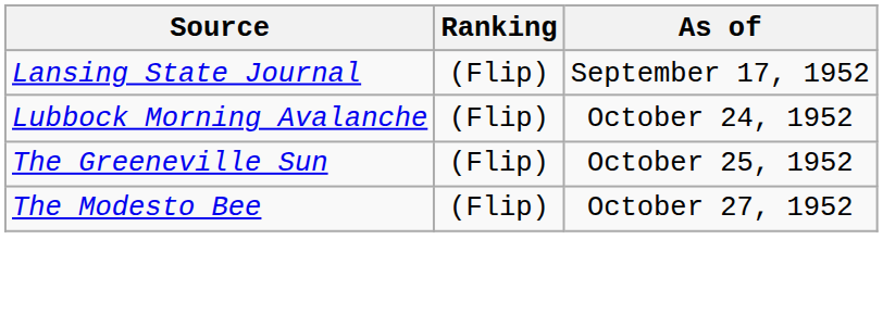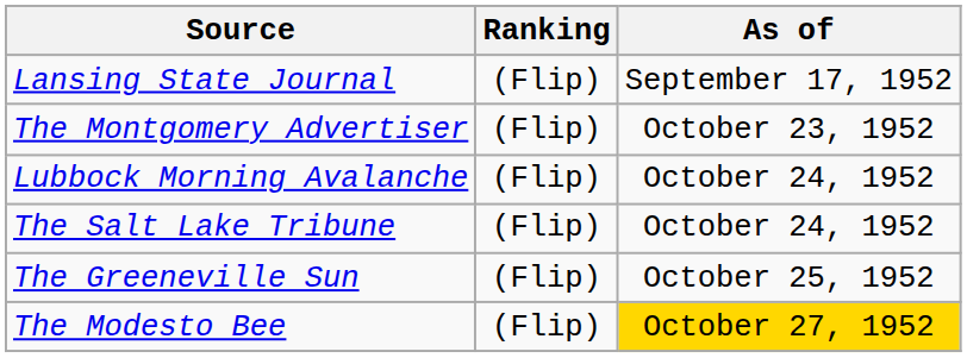+ row: The Montgomery Advertiser | (Flip) | October 23, 1952
+ row: The Salt Lake Tribune | (Flip) | October 24, 1952
The Modesto Bee | As of: no background -> gold background
